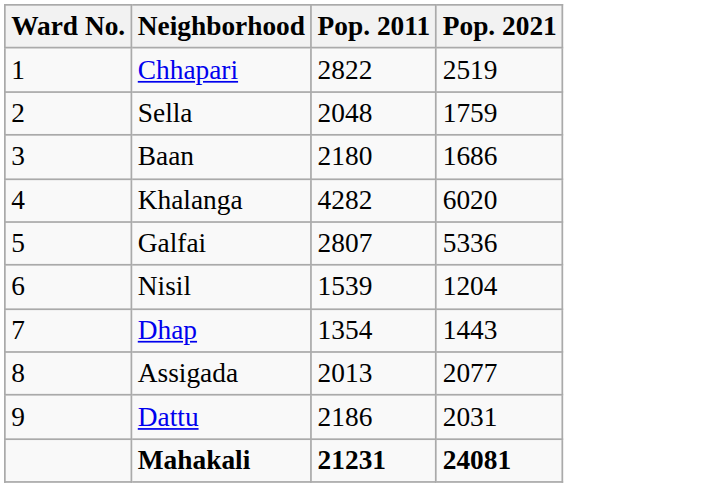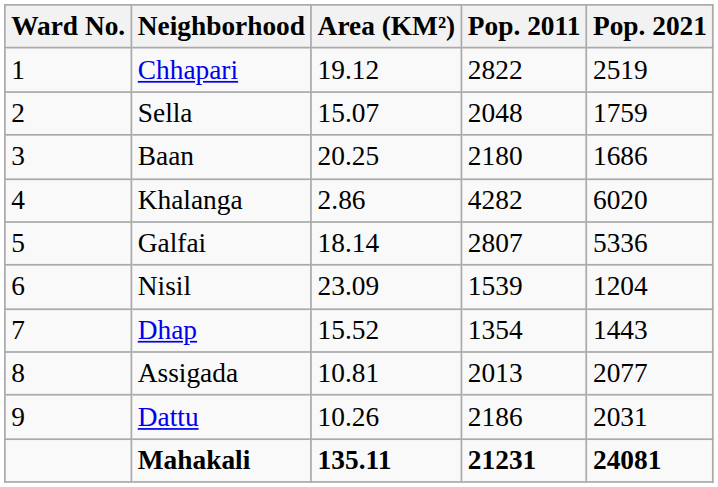+ column: Area (KM²) | 19.12 | 15.07 | 20.25 | 2.86 | 18.14 | 23.09 | 15.52 | 10.81 | 10.26 | 135.11
